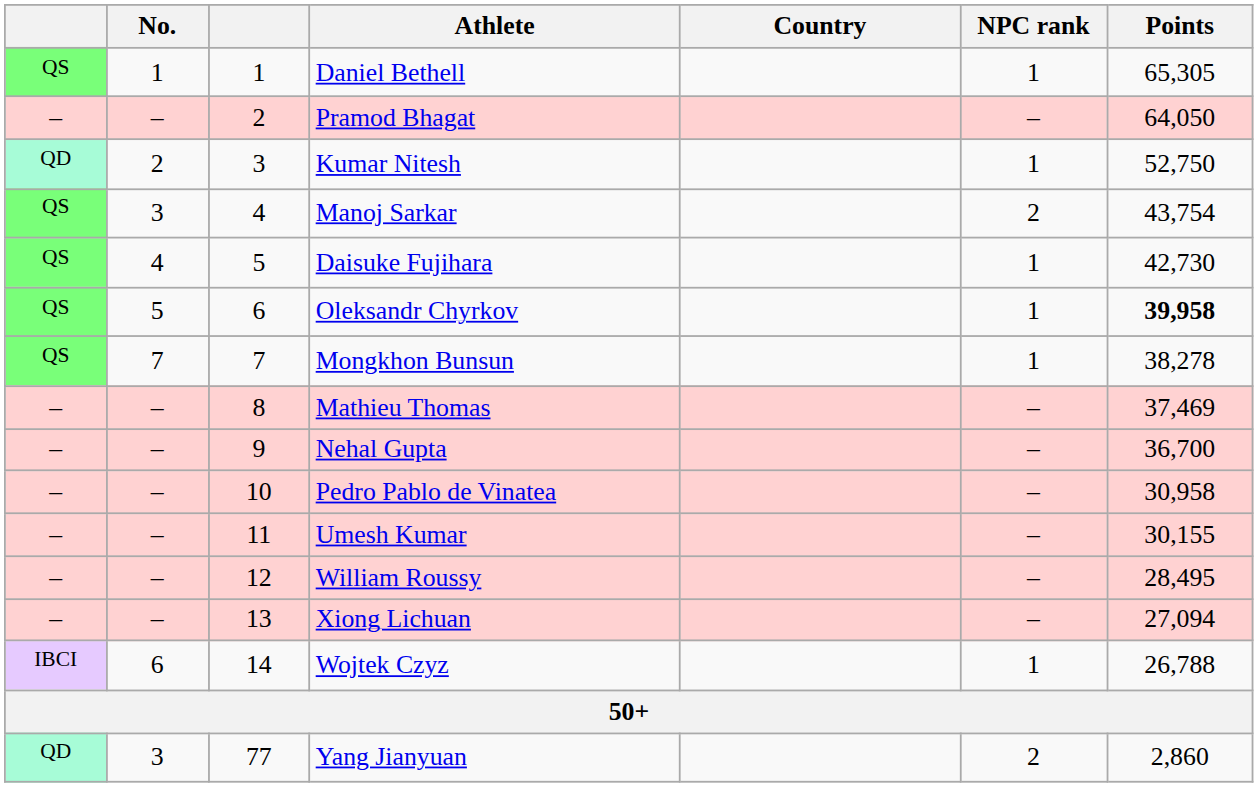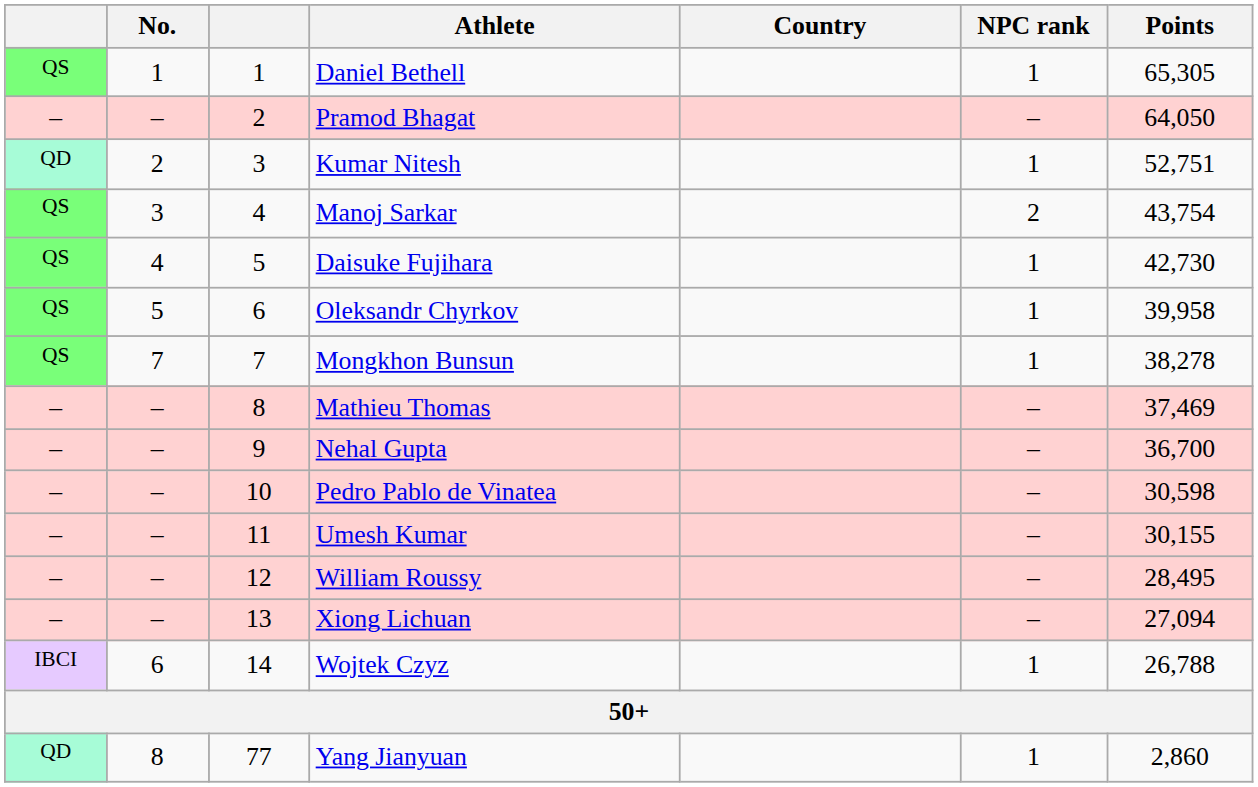Kumar Nitesh | Points: 52,750 -> 52,751
Oleksandr Chyrkov | Points: bold -> normal
Pedro Pablo de Vinatea | Points: 30,958 -> 30,598
Yang Jianyuan | No.: 3 -> 8
Yang Jianyuan | NPC rank: 2 -> 1
